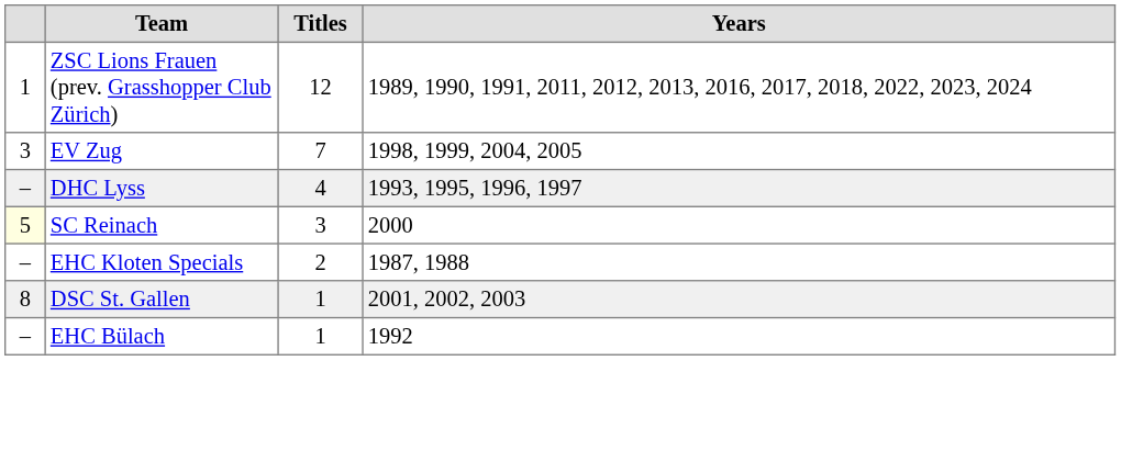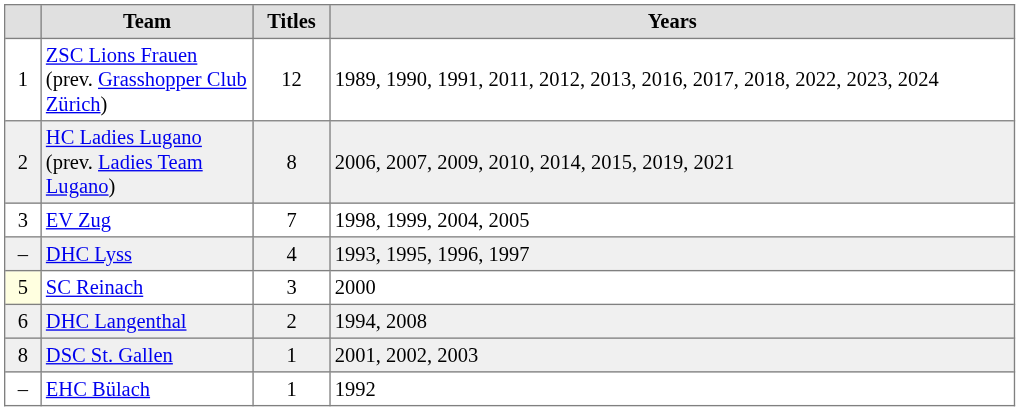+ row: 2 | HC Ladies Lugano (prev. Ladies Team Lugano) | 8 | 2006, 2007, 2009, 2010, 2014, 2015, 2019, 2021
+ row: 6 | DHC Langenthal | 2 | 1994, 2008
- row: – | EHC Kloten Specials | 2 | 1987, 1988
